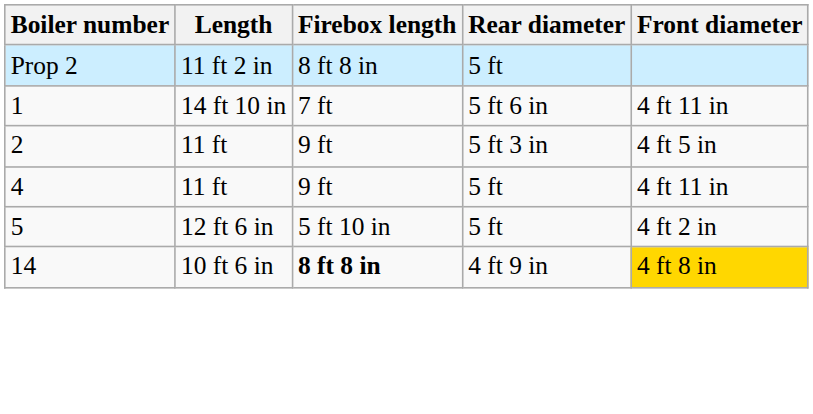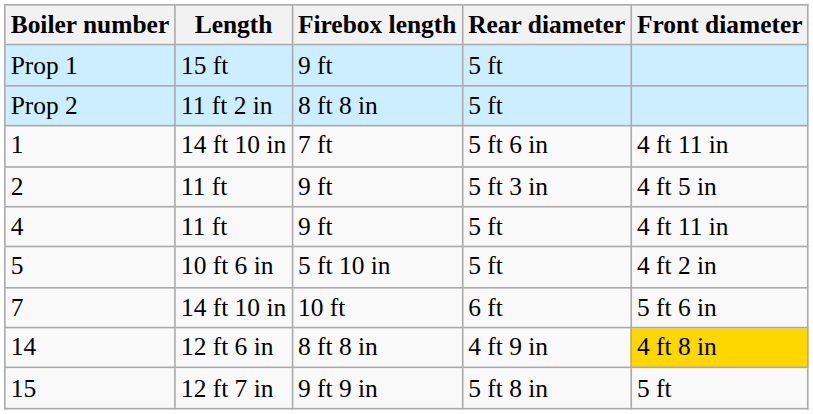+ row: Prop 1 | 15 ft | 9 ft | 5 ft
5 | Length: 12 ft 6 in -> 10 ft 6 in
+ row: 7 | 14 ft 10 in | 10 ft | 6 ft | 5 ft 6 in
14 | Length: 10 ft 6 in -> 12 ft 6 in
14 | Firebox length: bold -> normal
+ row: 15 | 12 ft 7 in | 9 ft 9 in | 5 ft 8 in | 5 ft
